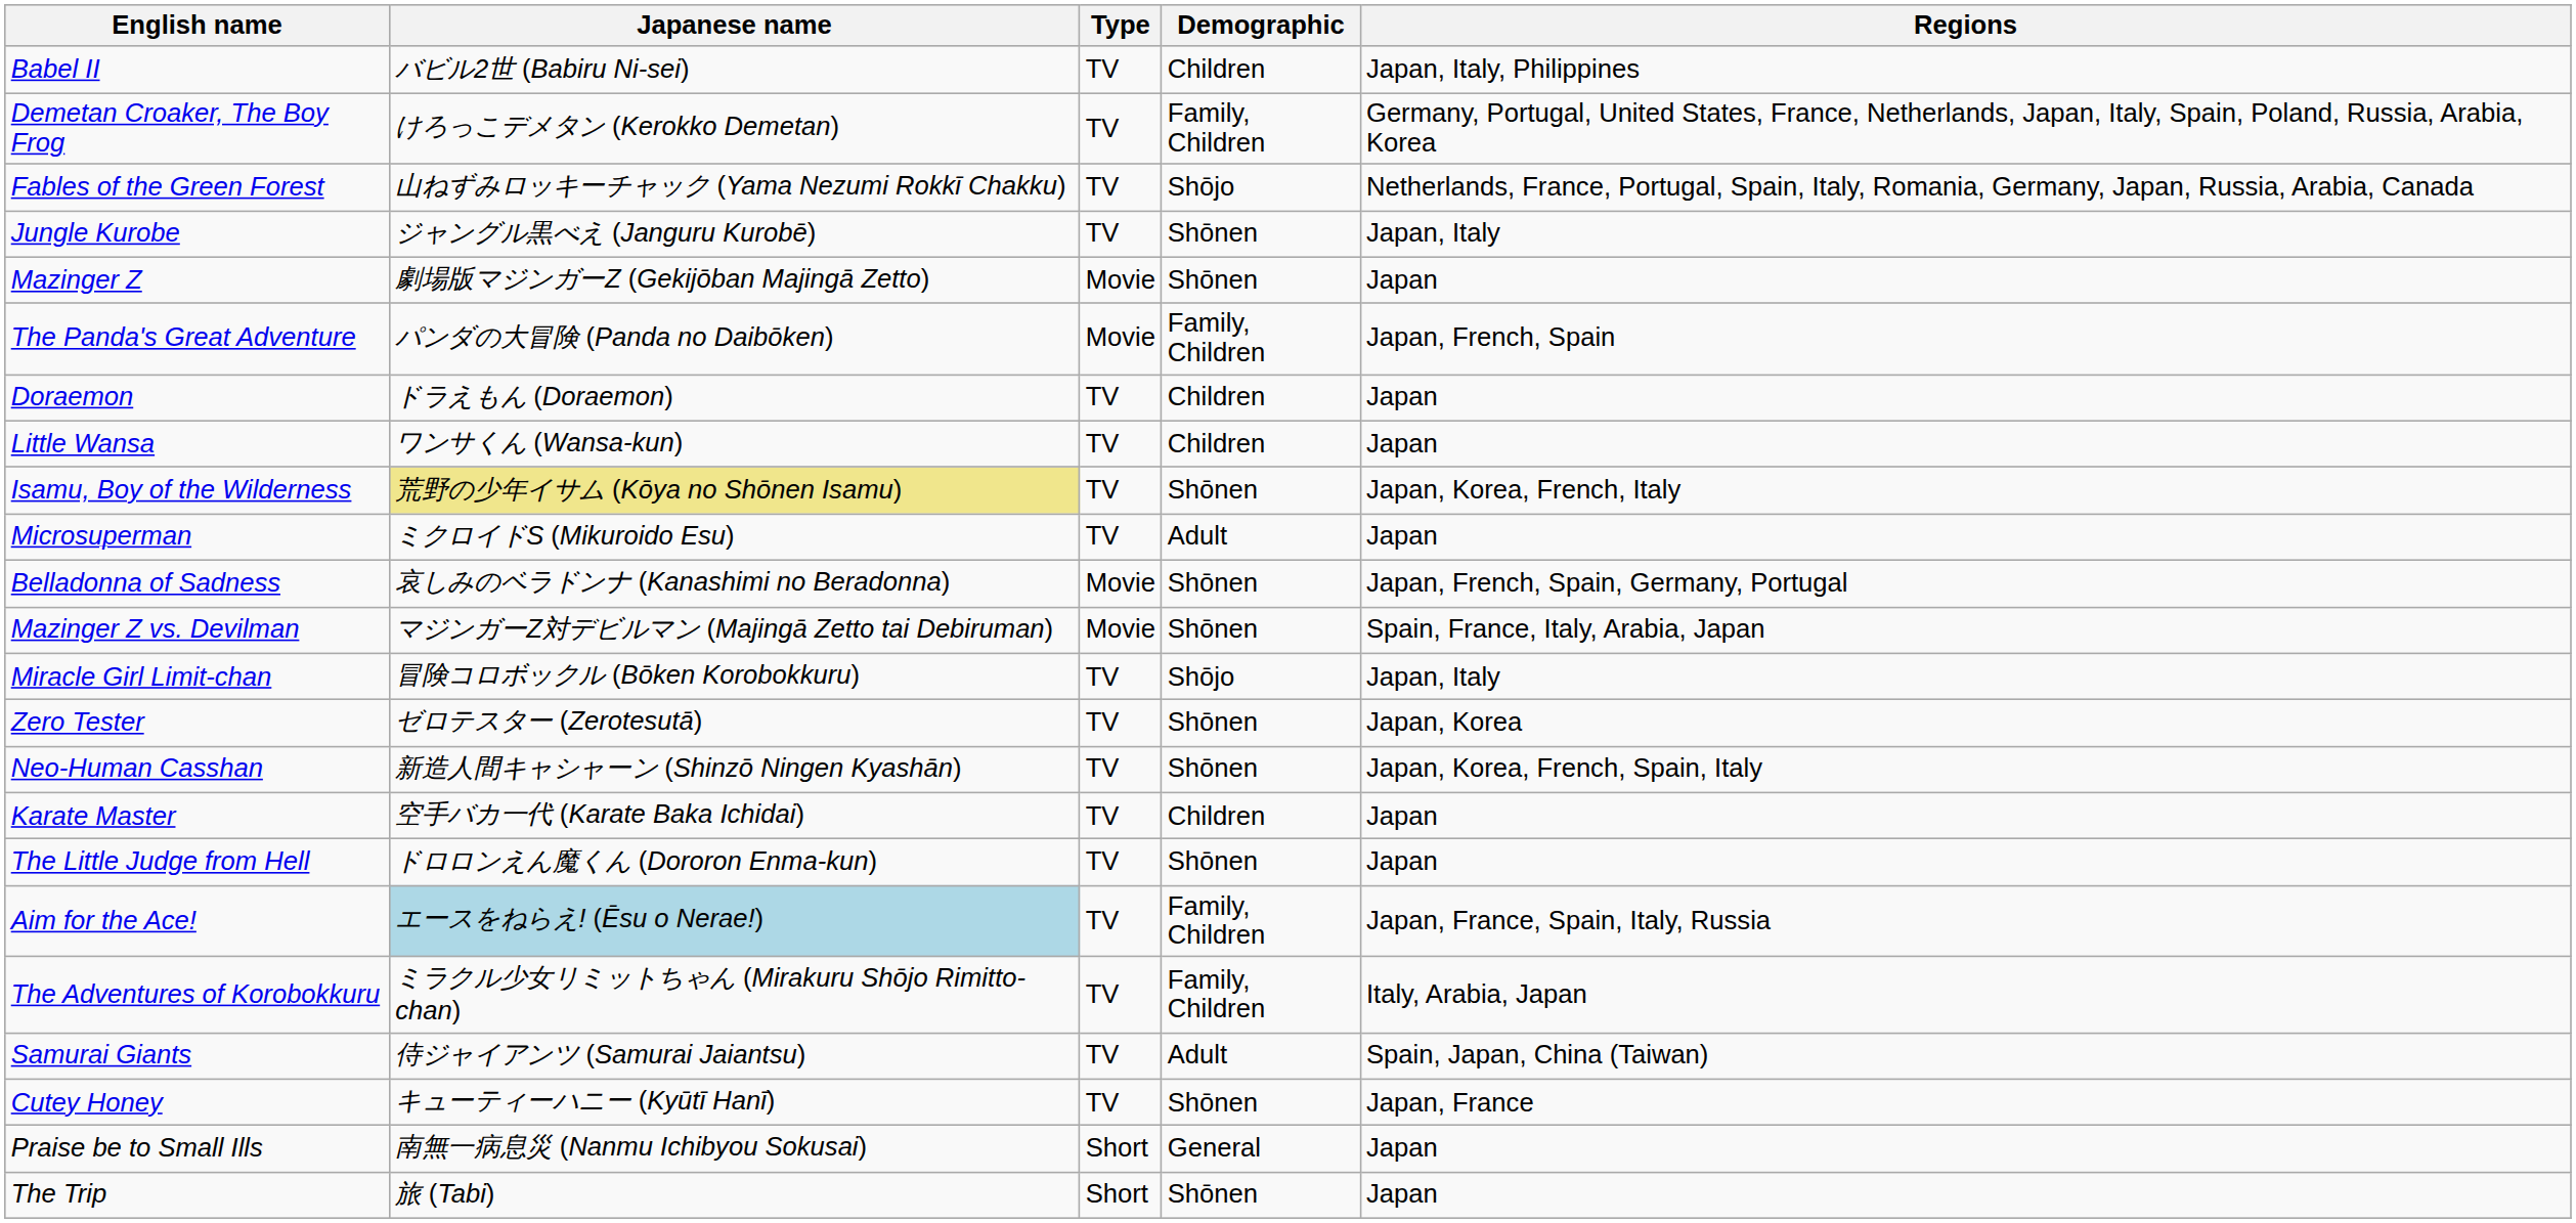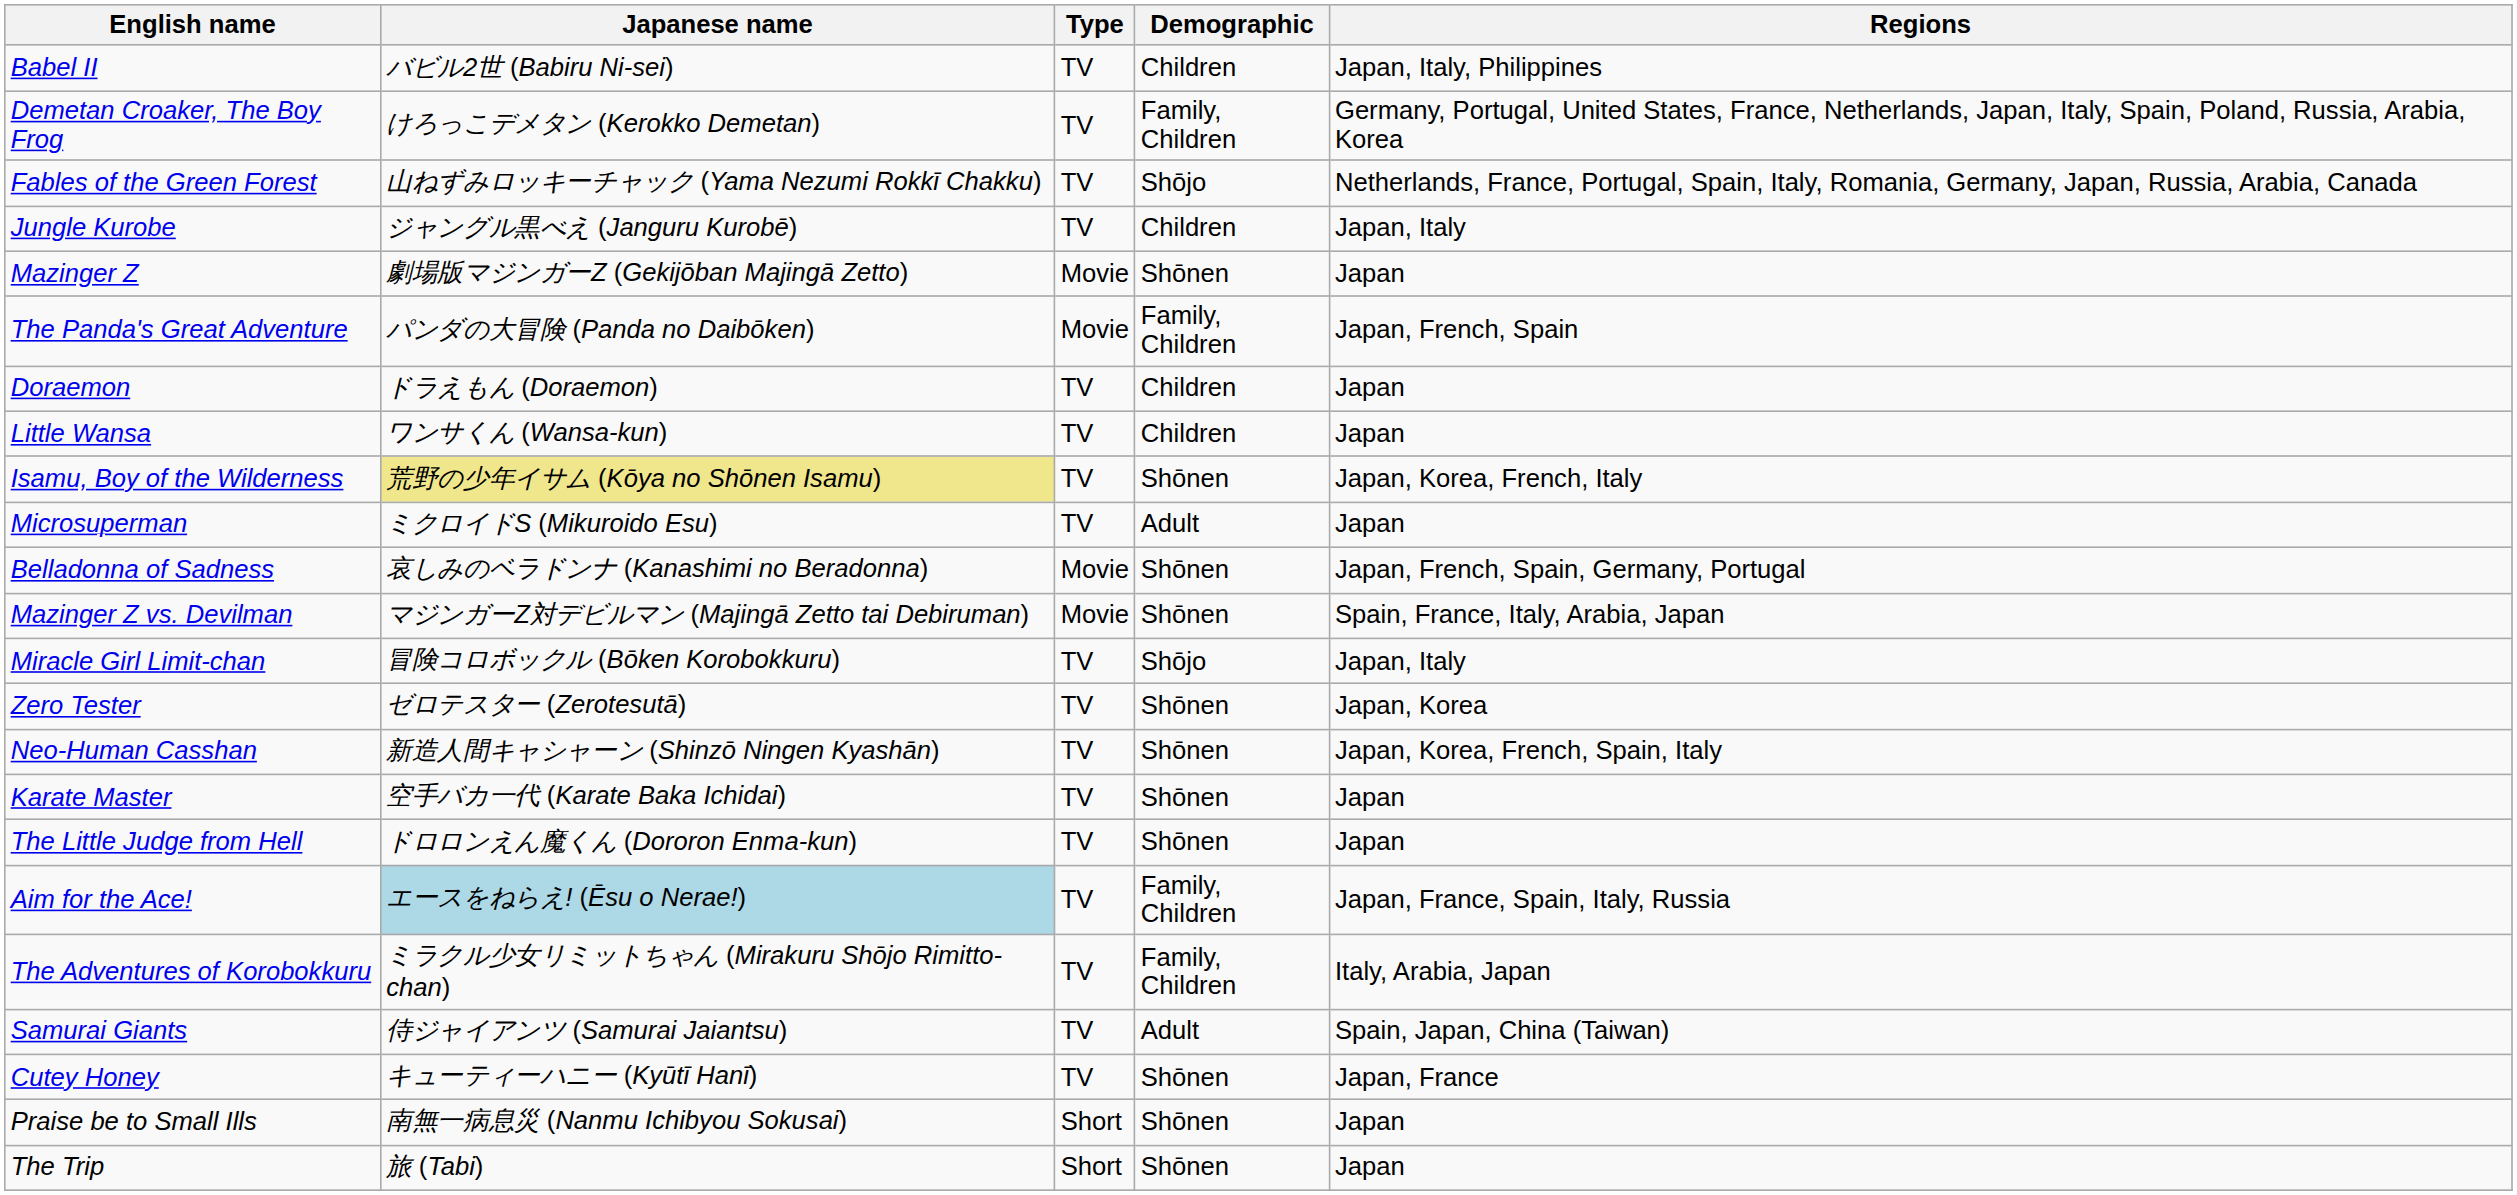Jungle Kurobe | Demographic: Shōnen -> Children
Karate Master | Demographic: Children -> Shōnen
Praise be to Small Ills | Demographic: General -> Shōnen
